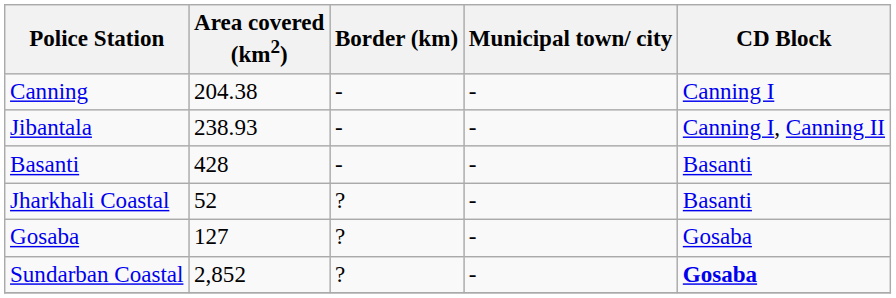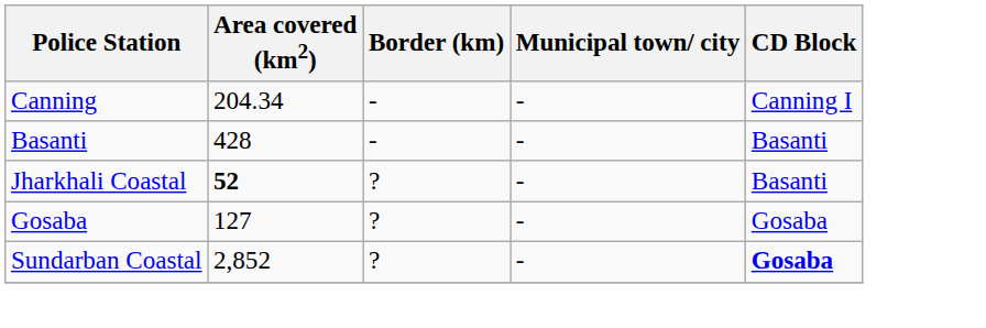Canning | Area covered (km2): 204.38 -> 204.34
- row: Jibantala | 238.93 | - | - | Canning I, Canning II
Jharkhali Coastal | Area covered (km2): normal -> bold
